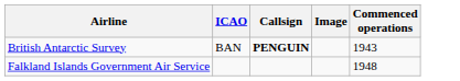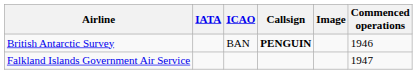+ column: IATA
British Antarctic Survey | Commenced operations: 1943 -> 1946
Falkland Islands Government Air Service | Commenced operations: 1948 -> 1947
